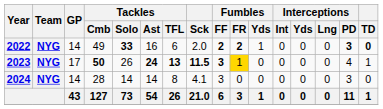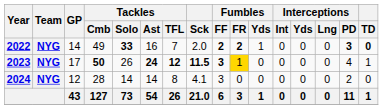2022 | Tackles / TFL: 6 -> 7
2023 | Tackles / TFL: 13 -> 12
2024 | GP: 14 -> 12
2024 | Interceptions / PD: 3 -> 2
